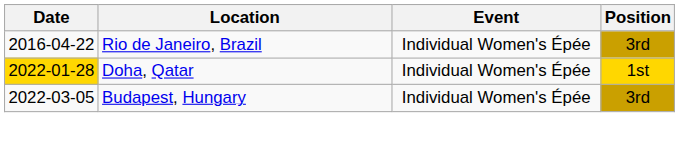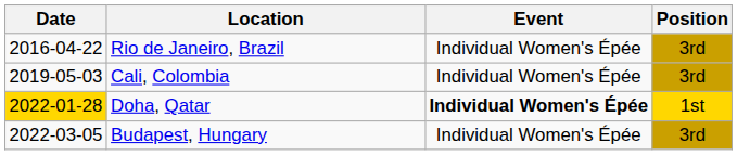+ row: 2019-05-03 | Cali, Colombia | Individual Women's Épée | 3rd
Doha, Qatar | Event: normal -> bold
